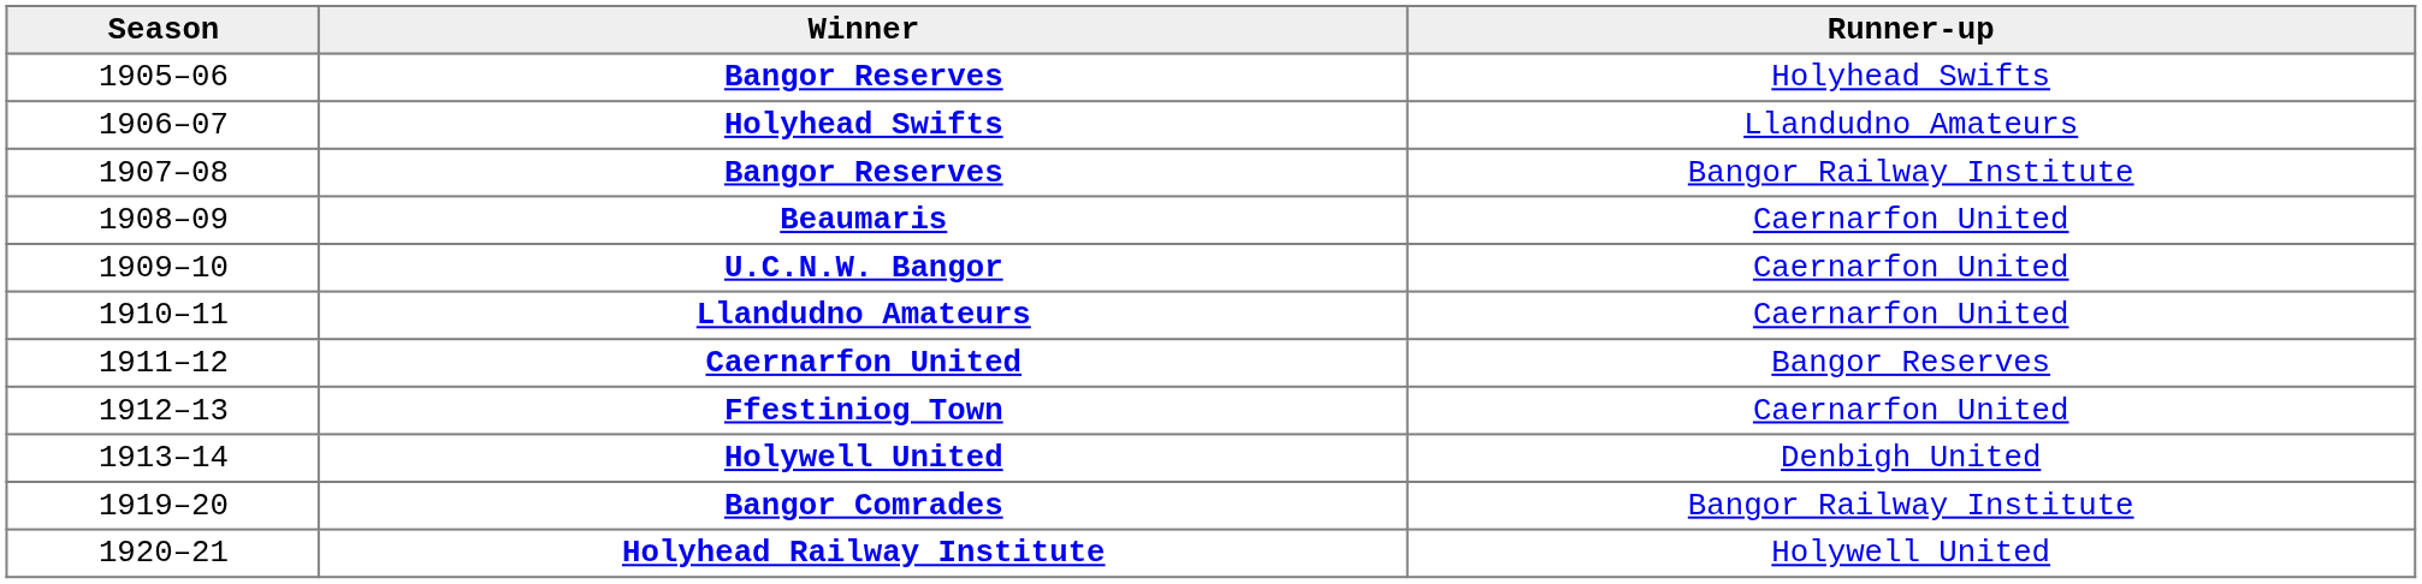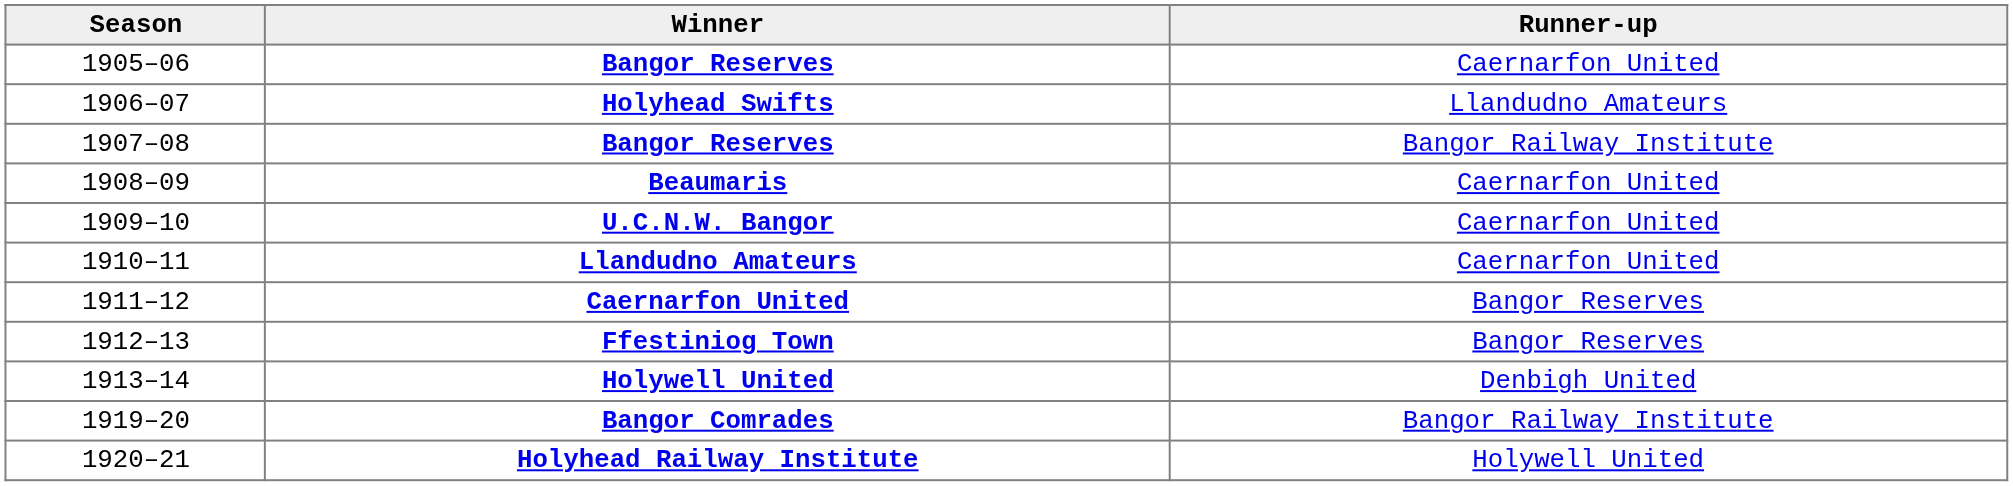1905–06 / Bangor Reserves | Runner-up: Holyhead Swifts -> Caernarfon United
Ffestiniog Town | Runner-up: Caernarfon United -> Bangor Reserves
